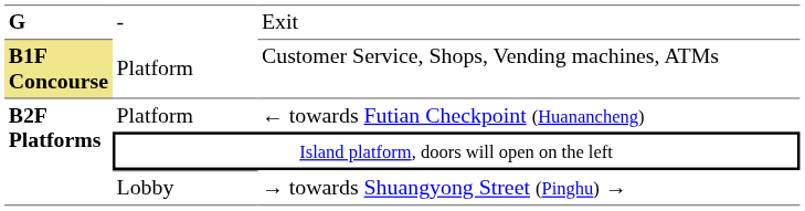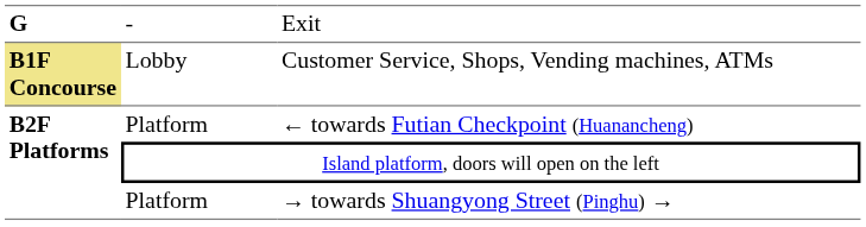Customer Service, Shops, Vending machines, ATMs | column 2: Platform -> Lobby
→ towards Shuangyong Street (Pinghu) → | column 2: Lobby -> Platform
